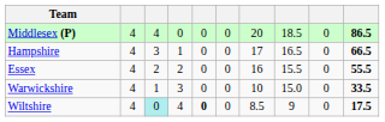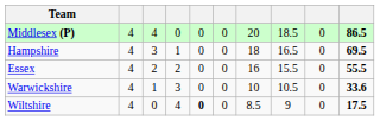Hampshire | column 7: 17 -> 18
Hampshire | column 10: 66.5 -> 69.5
Warwickshire | column 8: 15.0 -> 10.5
Warwickshire | column 10: 33.5 -> 33.6
Wiltshire | column 3: paleturquoise background -> no background
